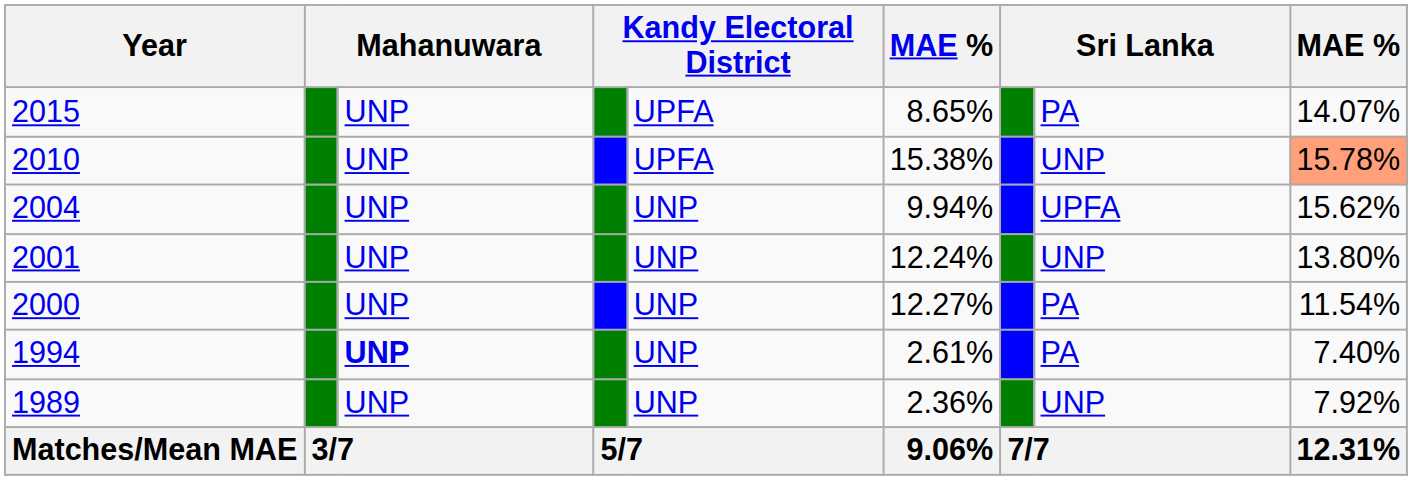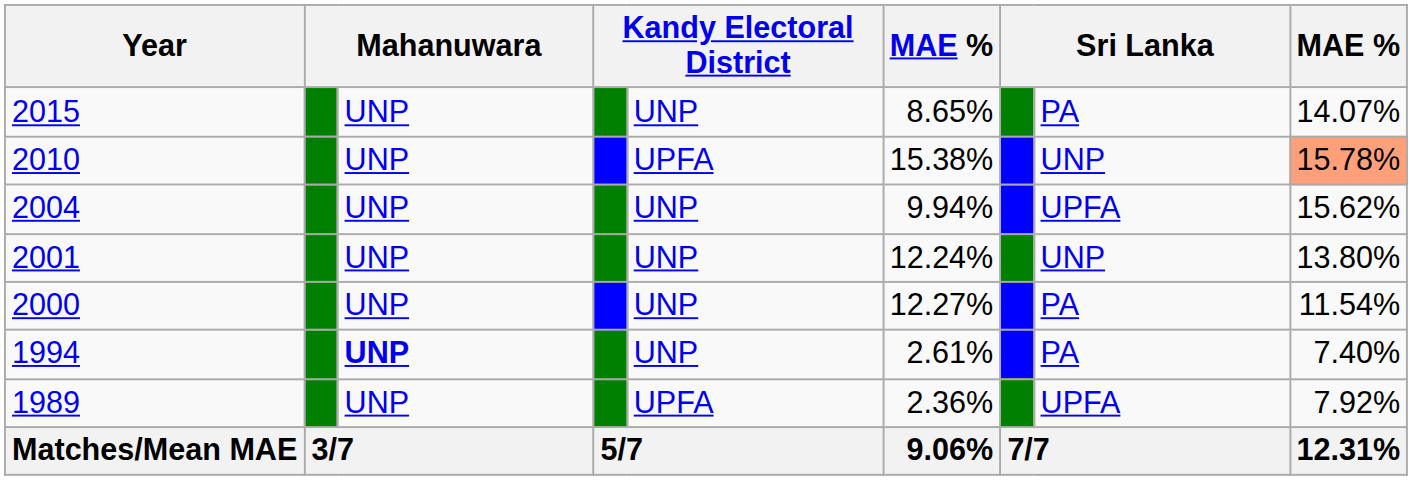2015 | column 5: UPFA -> UNP
1989 | column 5: UNP -> UPFA
1989 | column 8: UNP -> UPFA
